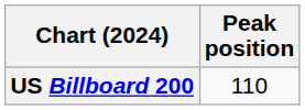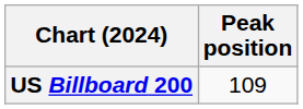US Billboard 200 | Peak position: 110 -> 109
